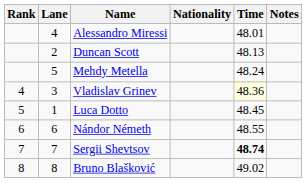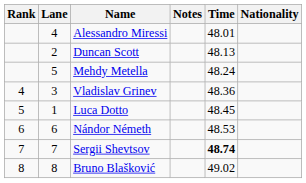columns swapped: Nationality <-> Notes
Vladislav Grinev | Time: lightyellow background -> no background
Nándor Németh | Time: 48.55 -> 48.53
